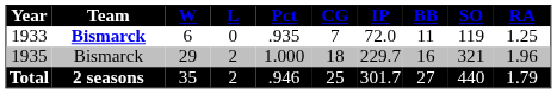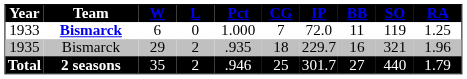1933 | Pct: .935 -> 1.000
1935 | Pct: 1.000 -> .935
